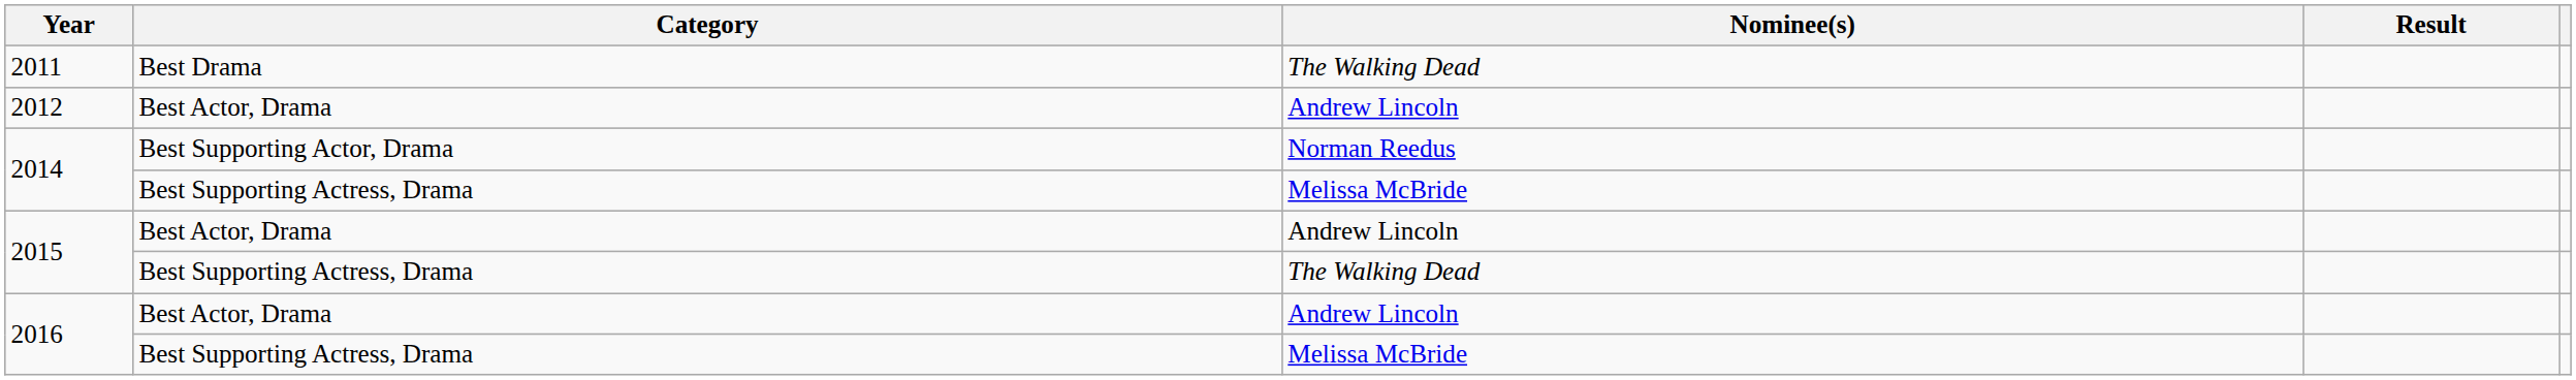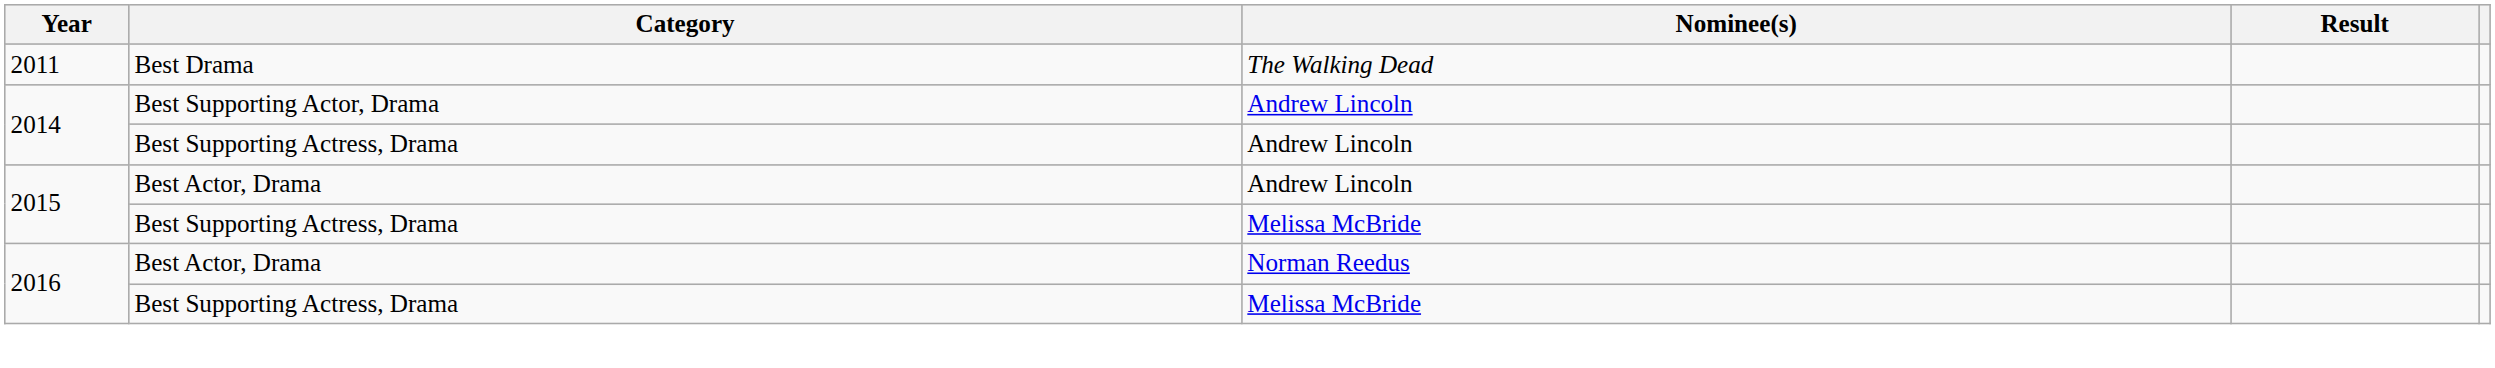- row: 2012 | Best Actor, Drama | Andrew Lincoln
2014 / Best Supporting Actor, Drama | Nominee(s): Norman Reedus -> Andrew Lincoln
2014 / Best Supporting Actress, Drama | Nominee(s): Melissa McBride -> Andrew Lincoln
2015 / Best Supporting Actress, Drama | Nominee(s): The Walking Dead -> Melissa McBride
2016 / Best Actor, Drama | Nominee(s): Andrew Lincoln -> Norman Reedus
